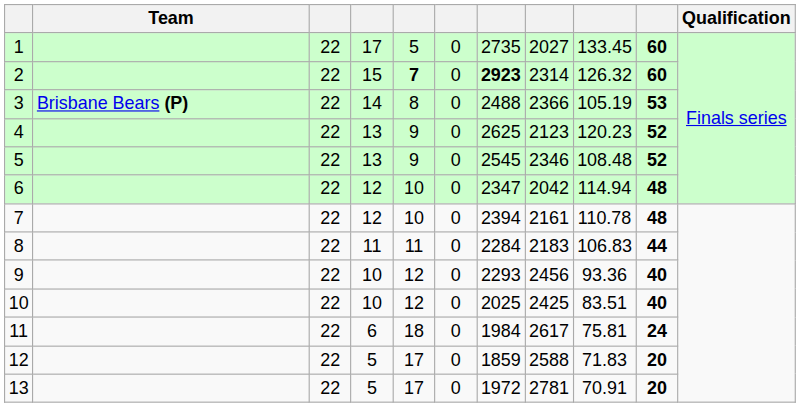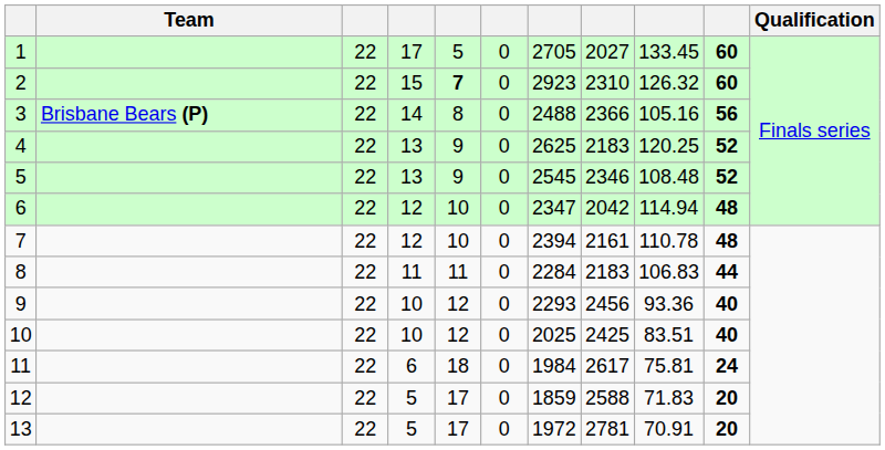1 | column 7: 2735 -> 2705
2 | column 7: bold -> normal
2 | column 8: 2314 -> 2310
3 | column 9: 105.19 -> 105.16
3 | column 10: 53 -> 56
4 | column 8: 2123 -> 2183
4 | column 9: 120.23 -> 120.25
